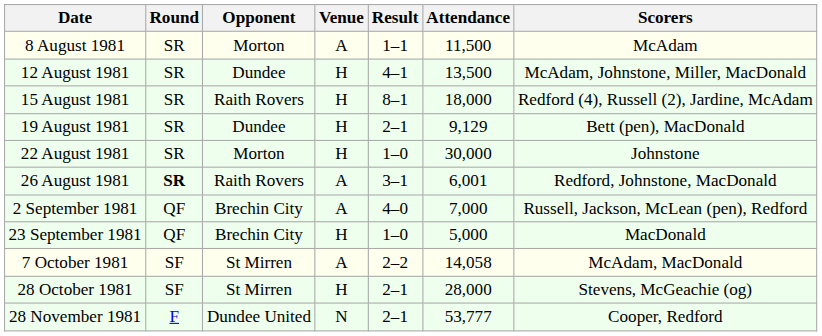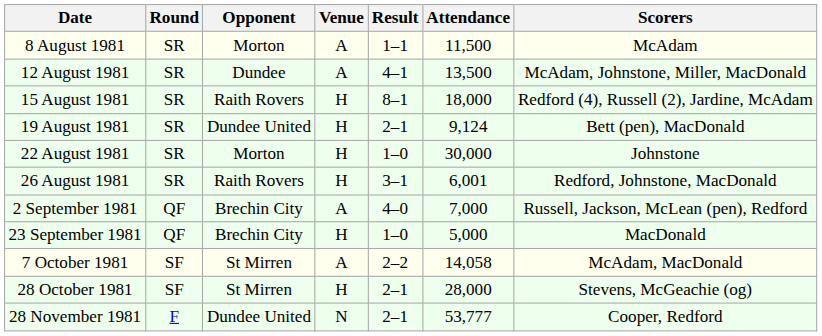12 August 1981 | Venue: H -> A
19 August 1981 | Opponent: Dundee -> Dundee United
19 August 1981 | Attendance: 9,129 -> 9,124
26 August 1981 | Round: bold -> normal
26 August 1981 | Venue: A -> H
